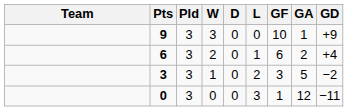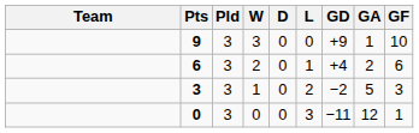columns swapped: GF <-> GD
